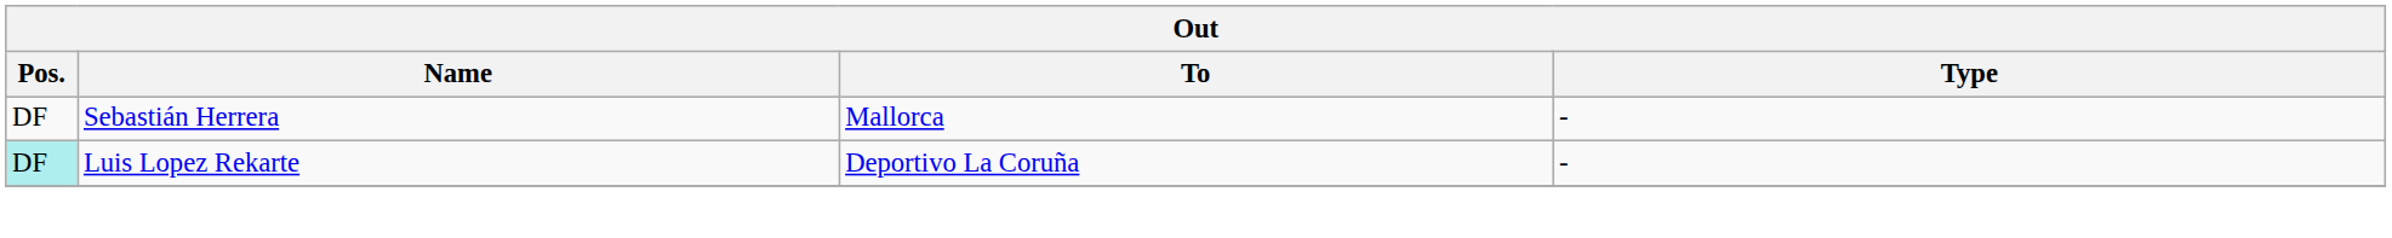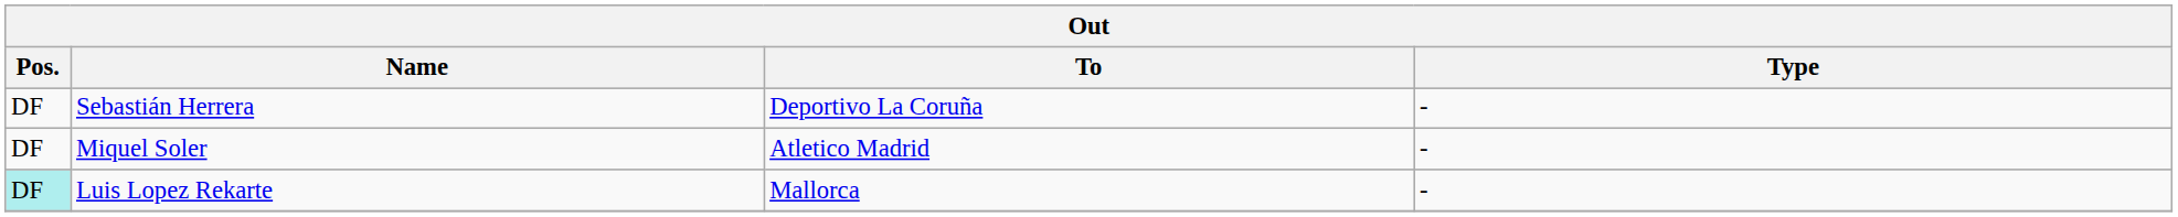Sebastián Herrera | To: Mallorca -> Deportivo La Coruña
+ row: DF | Miquel Soler | Atletico Madrid | -
Luis Lopez Rekarte | To: Deportivo La Coruña -> Mallorca
